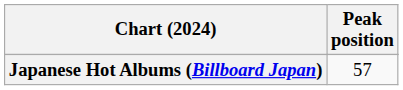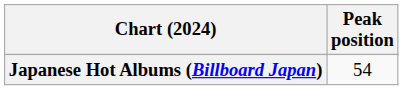Japanese Hot Albums (Billboard Japan) | Peak position: 57 -> 54
